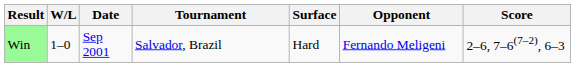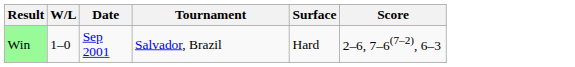- column: Opponent | Fernando Meligeni
